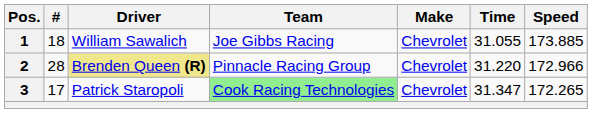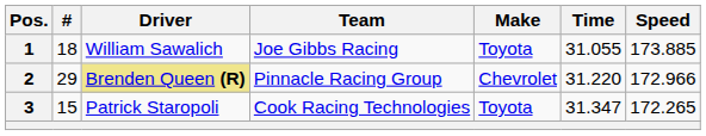1 | Make: Chevrolet -> Toyota
2 | #: 28 -> 29
3 | #: 17 -> 15
3 | Team: lightgreen background -> no background
3 | Make: Chevrolet -> Toyota
